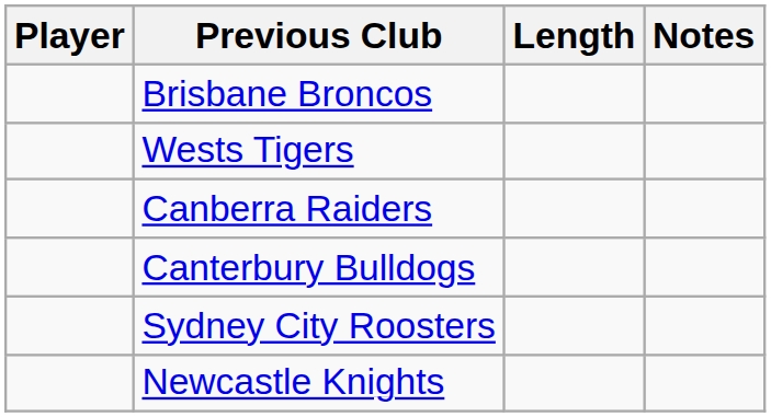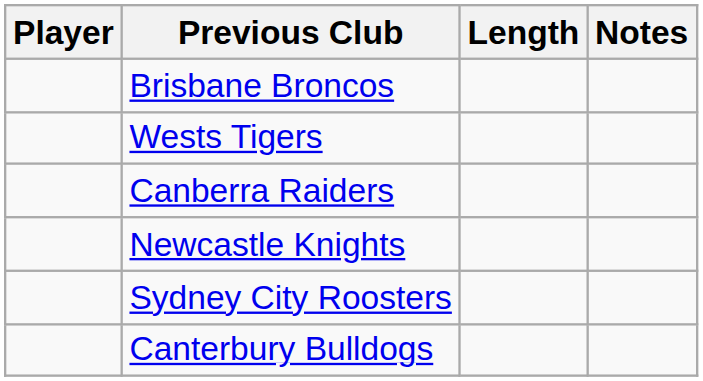rows swapped: Newcastle Knights <-> Canterbury Bulldogs
